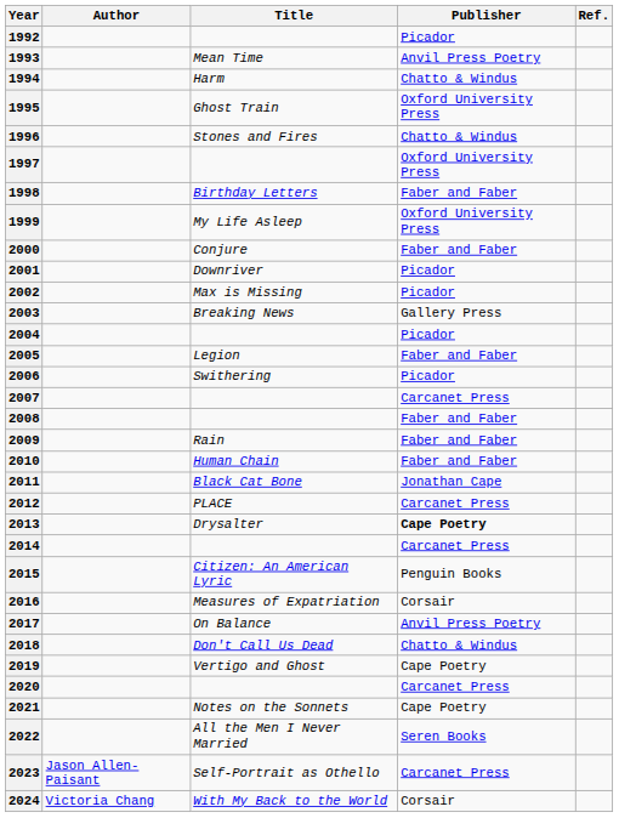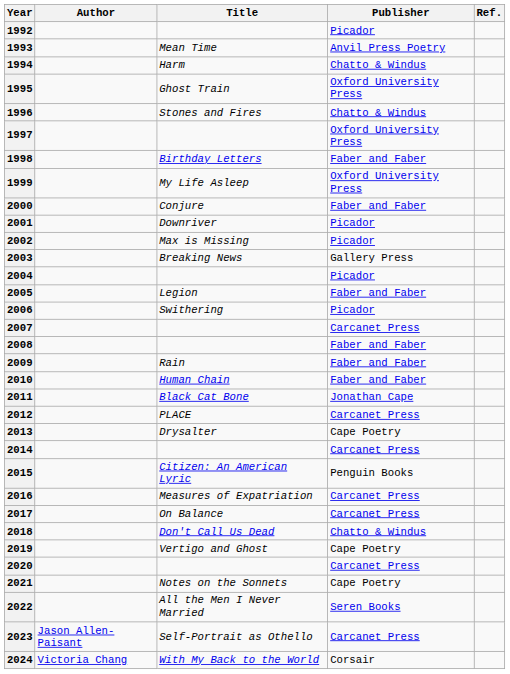2013 | Publisher: bold -> normal
2016 | Publisher: Corsair -> Carcanet Press
2017 | Publisher: Anvil Press Poetry -> Carcanet Press
